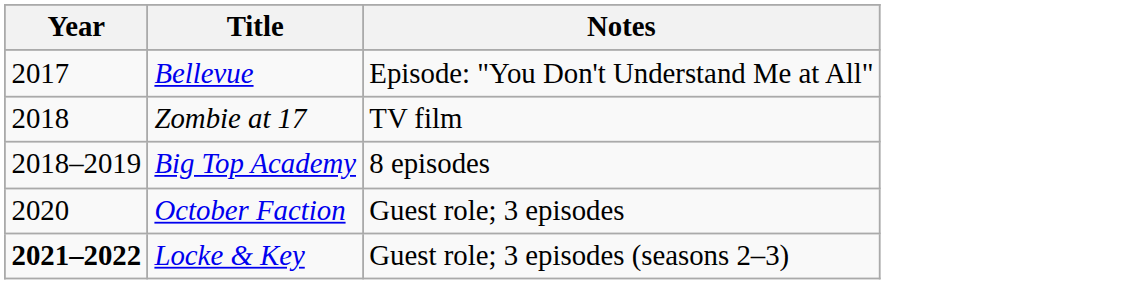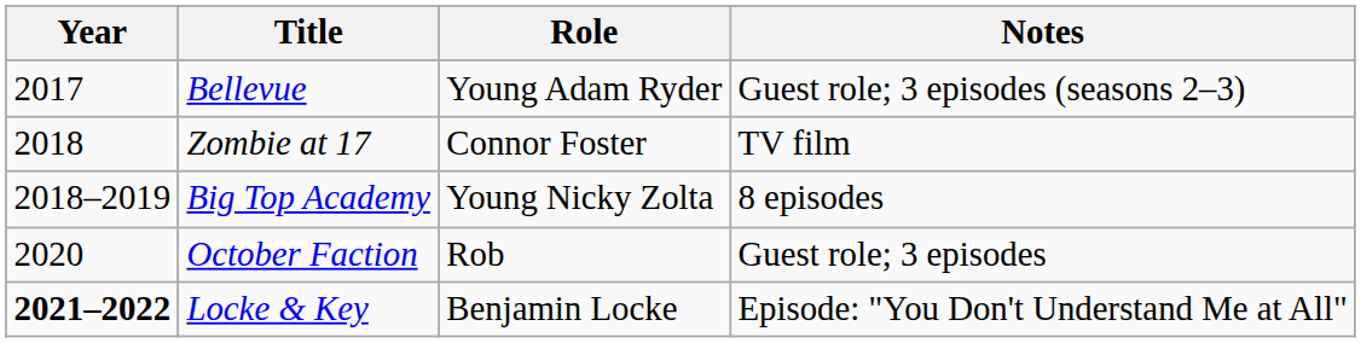+ column: Role | Young Adam Ryder | Connor Foster | Young Nicky Zolta | Rob | Benjamin Locke
Bellevue | Notes: Episode: "You Don't Understand Me at All" -> Guest role; 3 episodes (seasons 2–3)
Locke & Key | Notes: Guest role; 3 episodes (seasons 2–3) -> Episode: "You Don't Understand Me at All"
